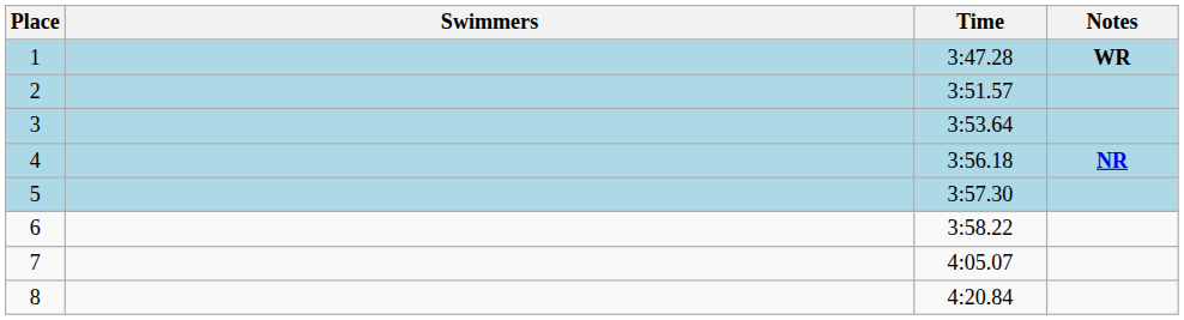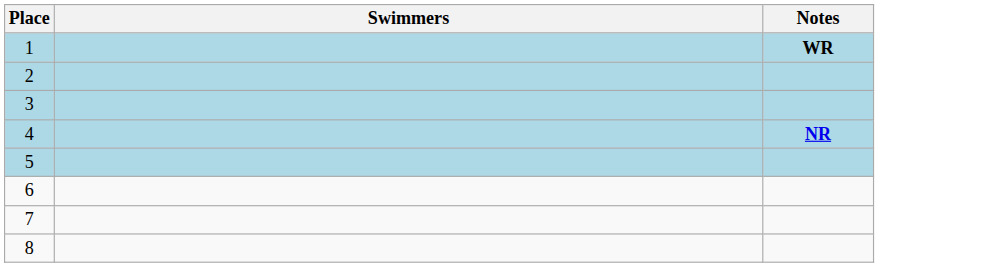- column: Time | 3:47.28 | 3:51.57 | 3:53.64 | 3:56.18 | 3:57.30 | 3:58.22 | 4:05.07 | 4:20.84
